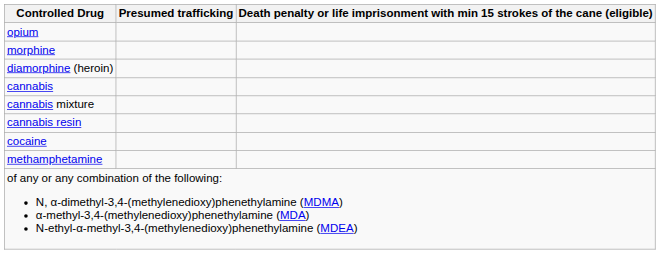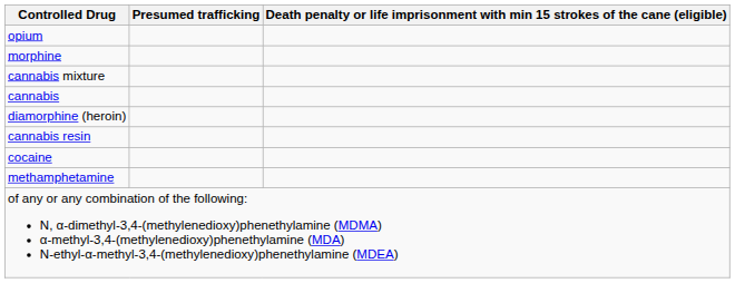rows swapped: diamorphine (heroin) <-> cannabis mixture
